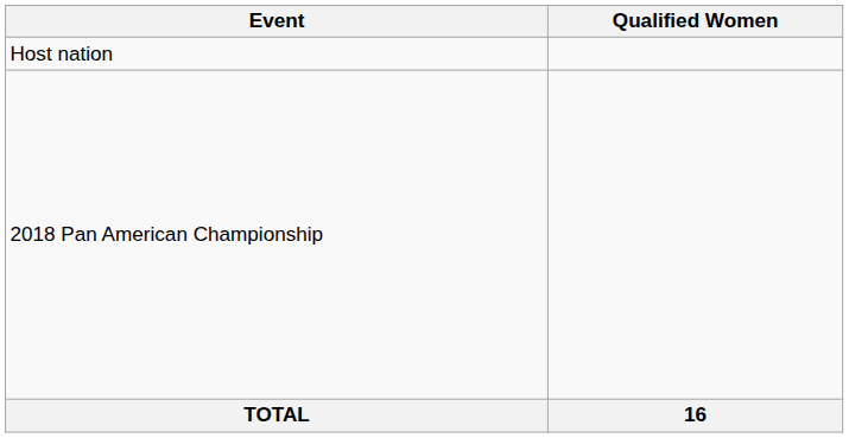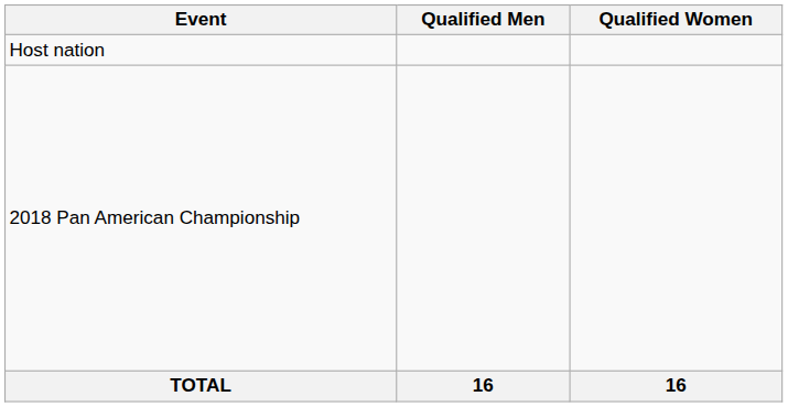+ column: Qualified Men | 16
